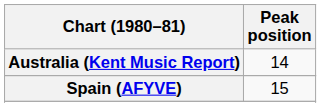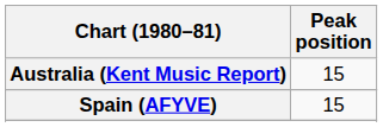Australia (Kent Music Report) | Peak position: 14 -> 15
